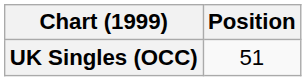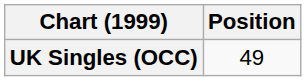UK Singles (OCC) | Position: 51 -> 49
